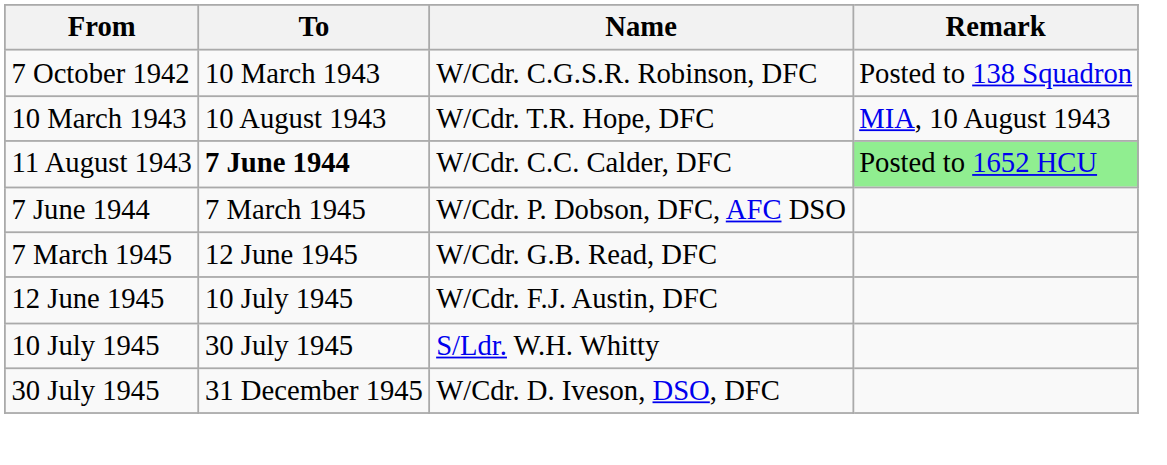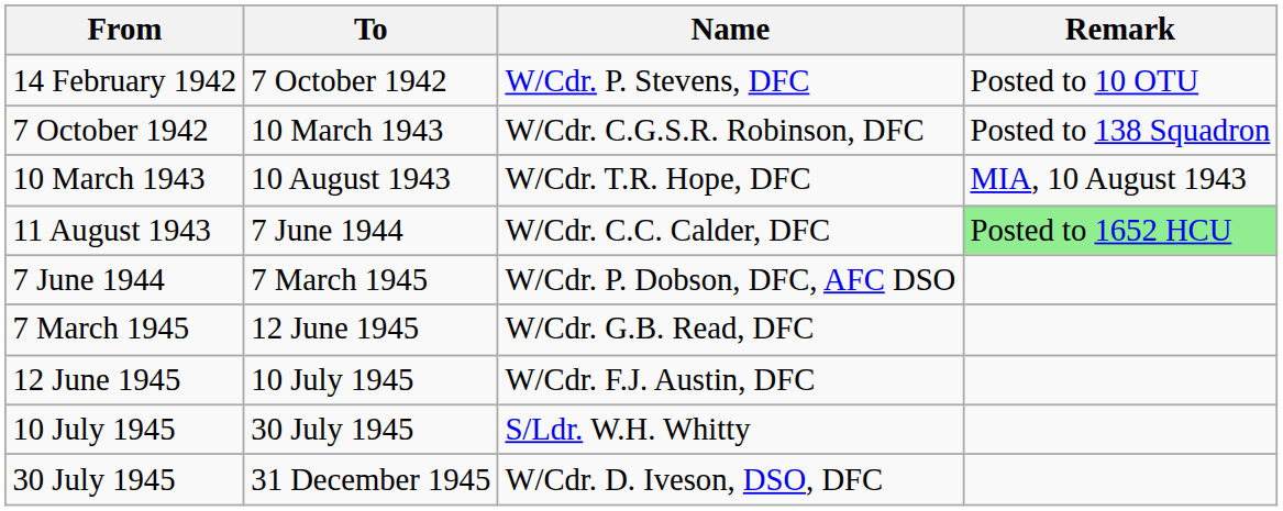+ row: 14 February 1942 | 7 October 1942 | W/Cdr. P. Stevens, DFC | Posted to 10 OTU
11 August 1943 | To: bold -> normal
